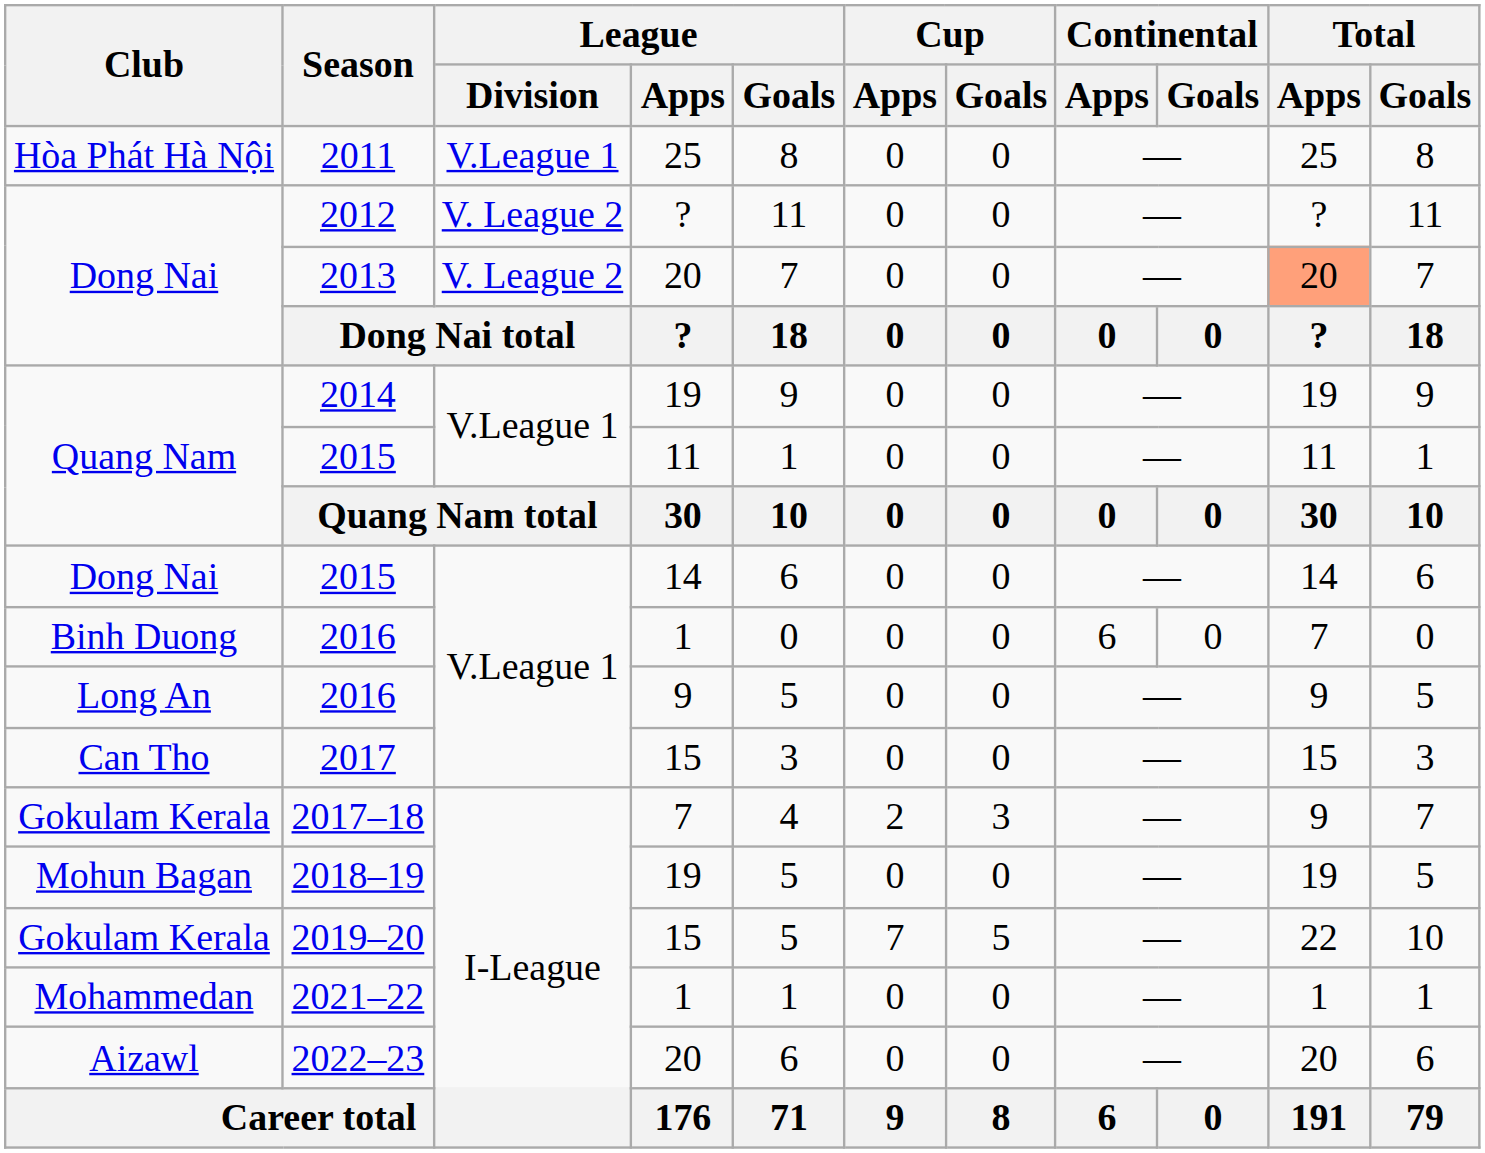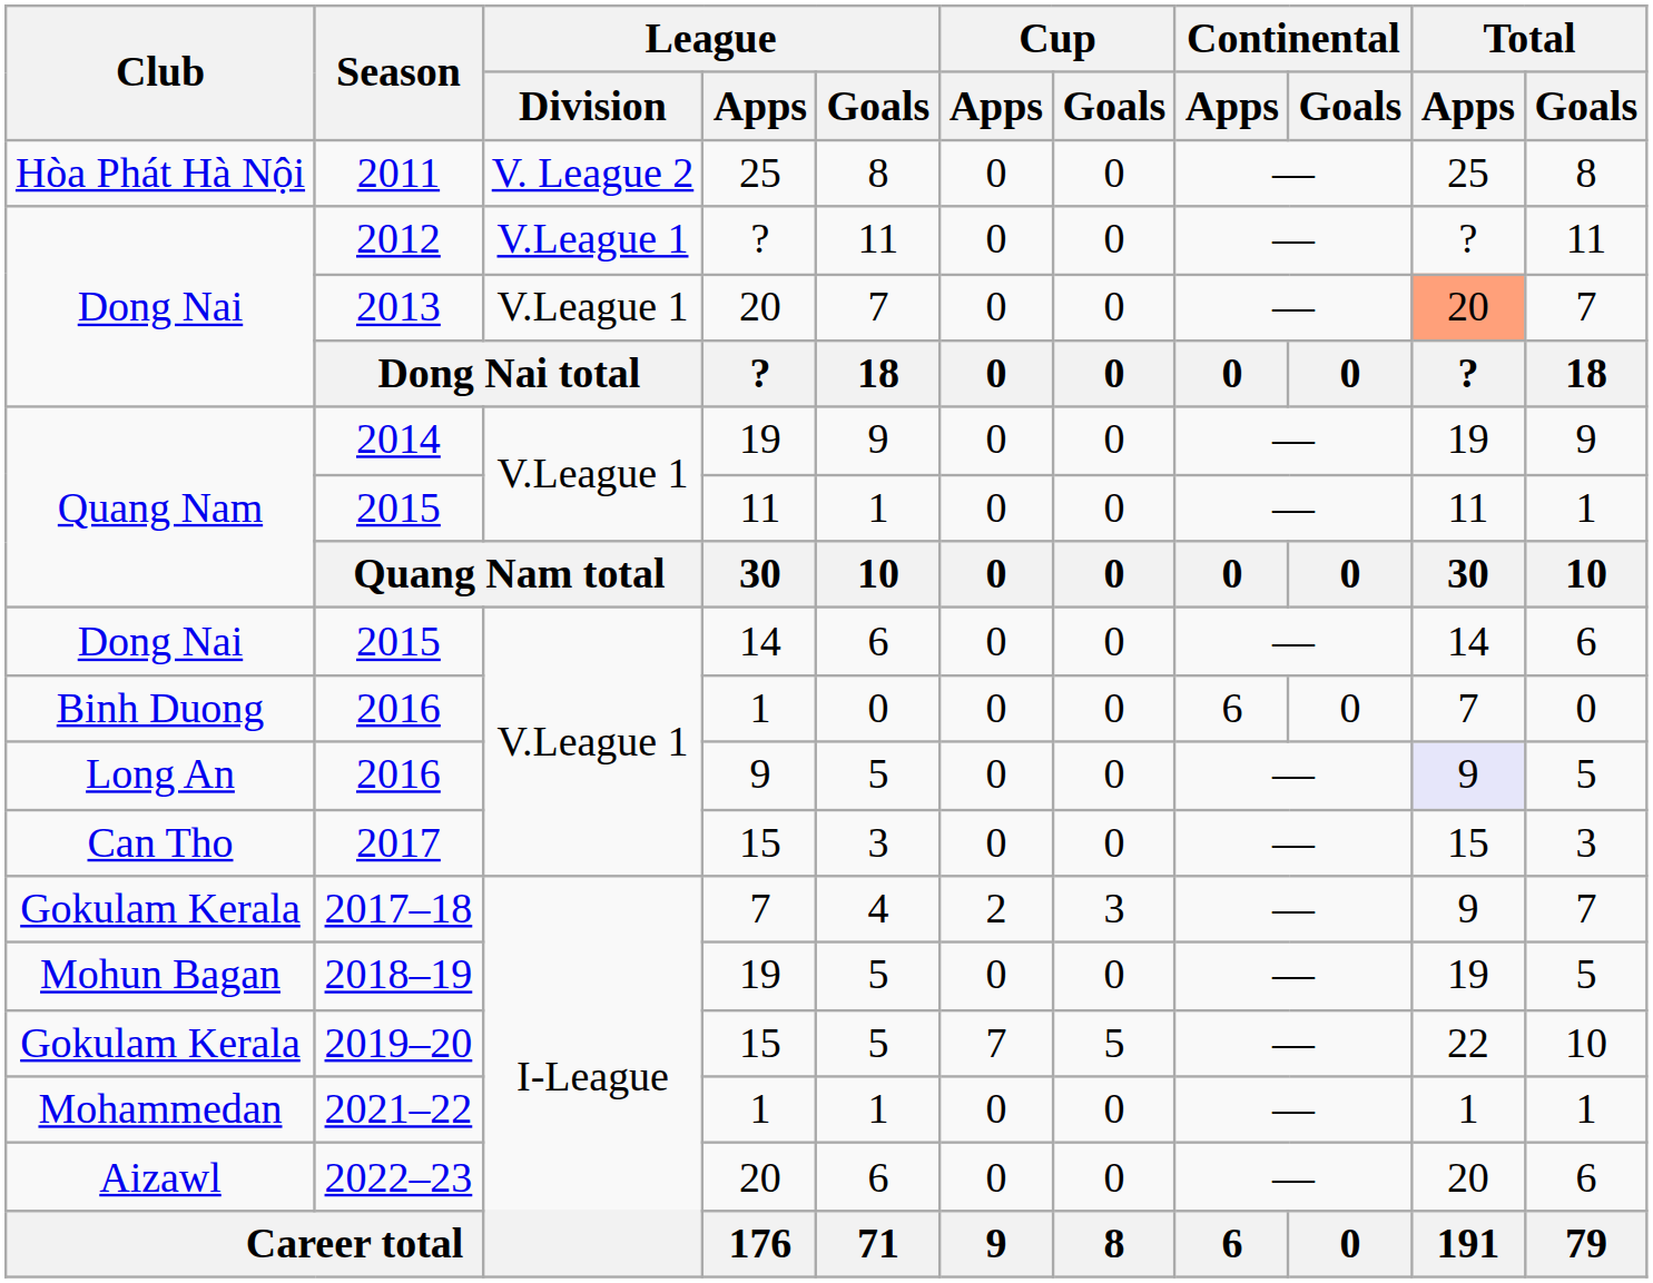2011 | League / Division: V.League 1 -> V. League 2
2012 | League / Division: V. League 2 -> V.League 1
2013 | League / Division: V. League 2 -> V.League 1
Long An / 2016 | Total / Apps: no background -> lavender background
